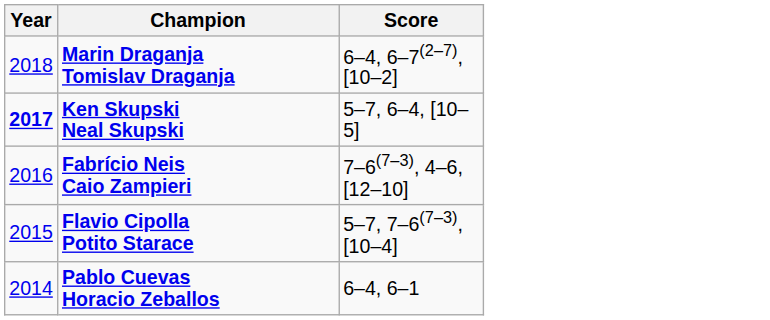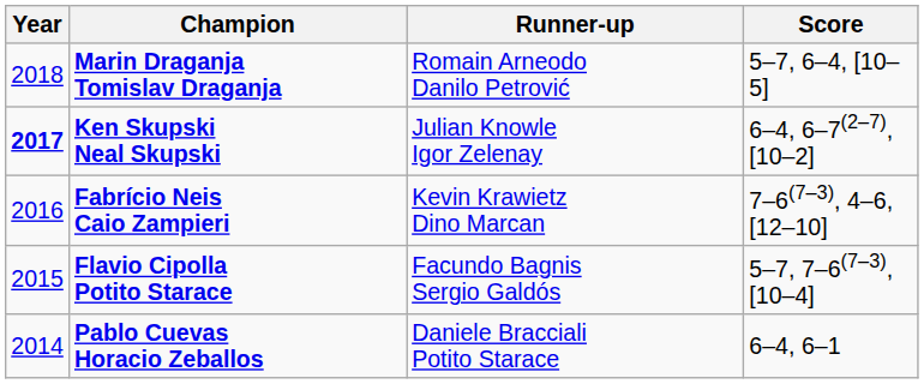+ column: Runner-up | Romain Arneodo Danilo Petrović | Julian Knowle Igor Zelenay | Kevin Krawietz Dino Marcan | Facundo Bagnis Sergio Galdós | Daniele Bracciali Potito Starace
Marin Draganja Tomislav Draganja | Score: 6–4, 6–7(2–7), [10–2] -> 5–7, 6–4, [10–5]
Ken Skupski Neal Skupski | Score: 5–7, 6–4, [10–5] -> 6–4, 6–7(2–7), [10–2]
